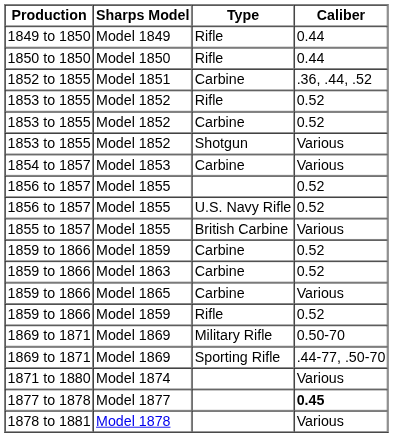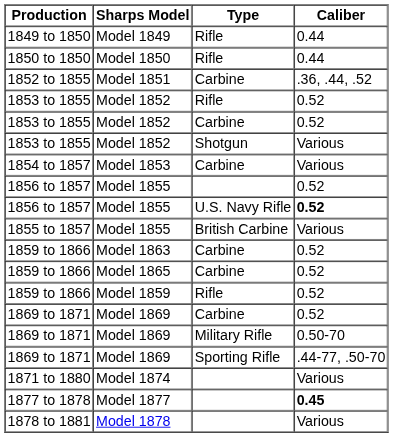Model 1855 / U.S. Navy Rifle | Caliber: normal -> bold
- row: 1859 to 1866 | Model 1859 | Carbine | 0.52
Model 1865 | Caliber: Various -> 0.52
+ row: 1869 to 1871 | Model 1869 | Carbine | 0.52
